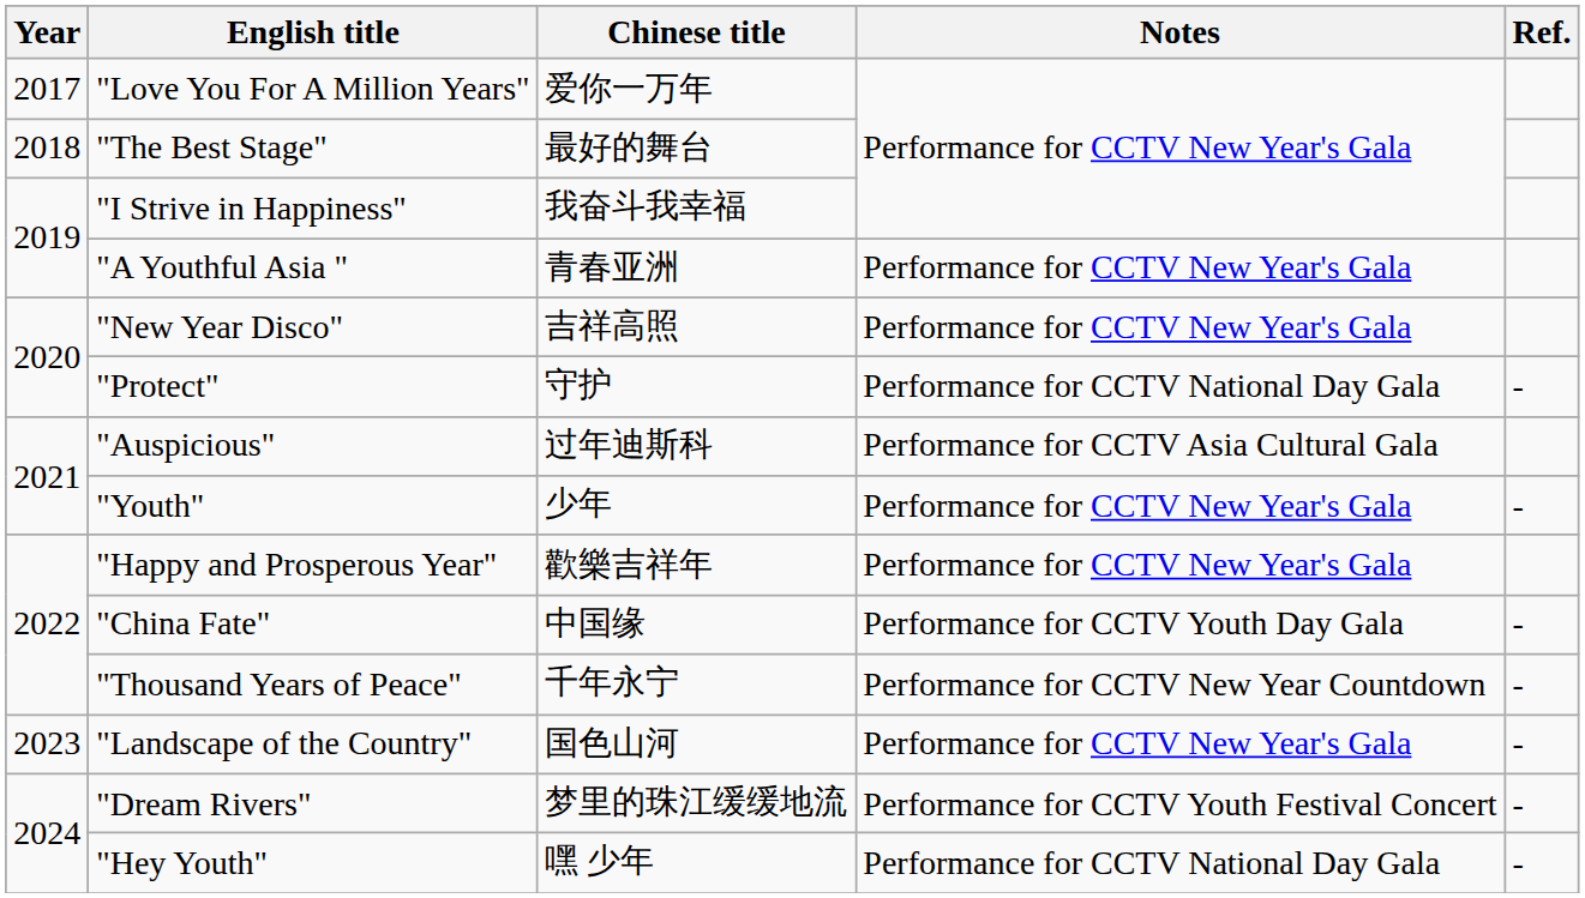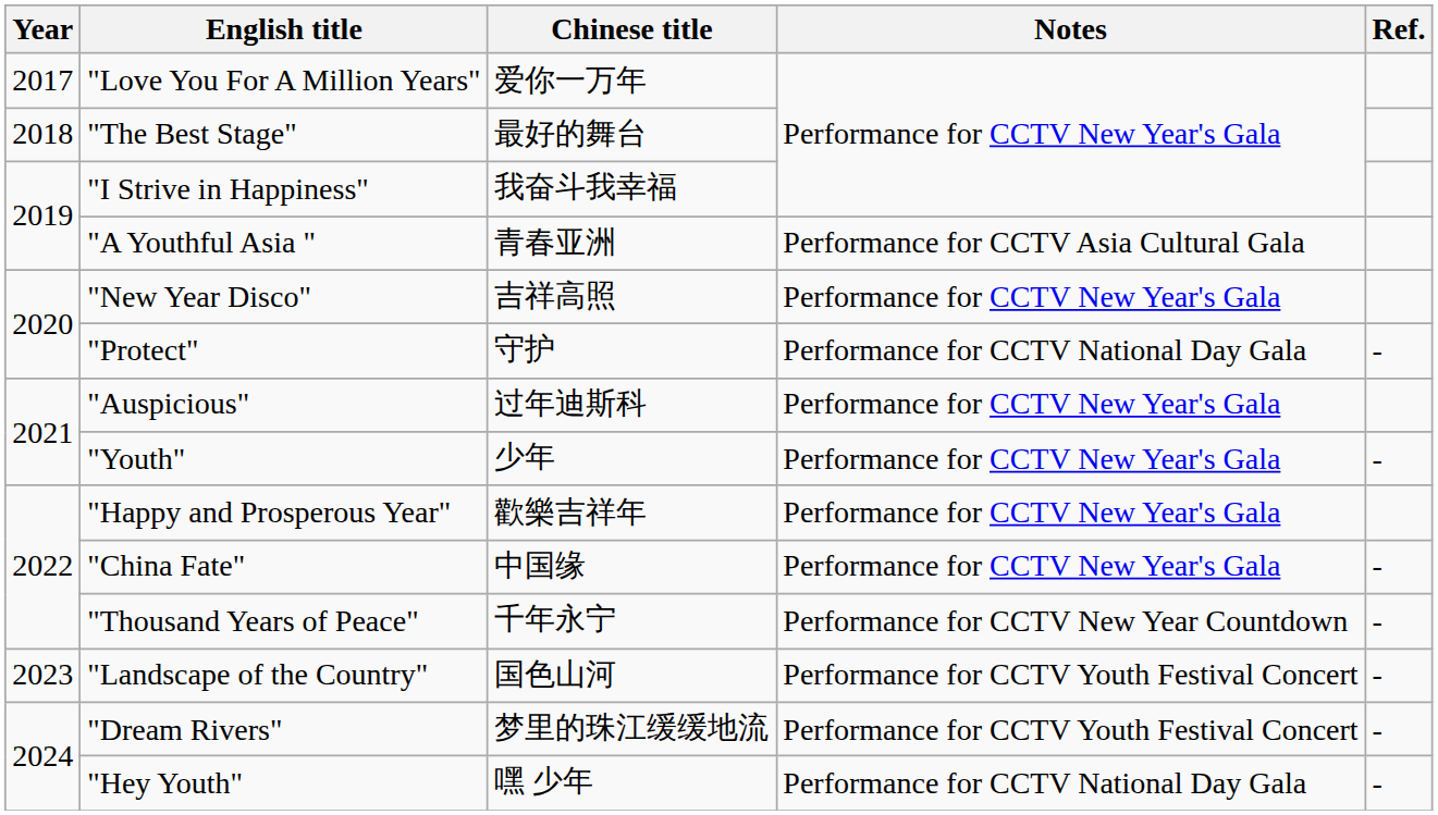"A Youthful Asia " | Notes: Performance for CCTV New Year's Gala -> Performance for CCTV Asia Cultural Gala
"Auspicious" | Notes: Performance for CCTV Asia Cultural Gala -> Performance for CCTV New Year's Gala
"China Fate" | Notes: Performance for CCTV Youth Day Gala -> Performance for CCTV New Year's Gala
"Landscape of the Country" | Notes: Performance for CCTV New Year's Gala -> Performance for CCTV Youth Festival Concert
